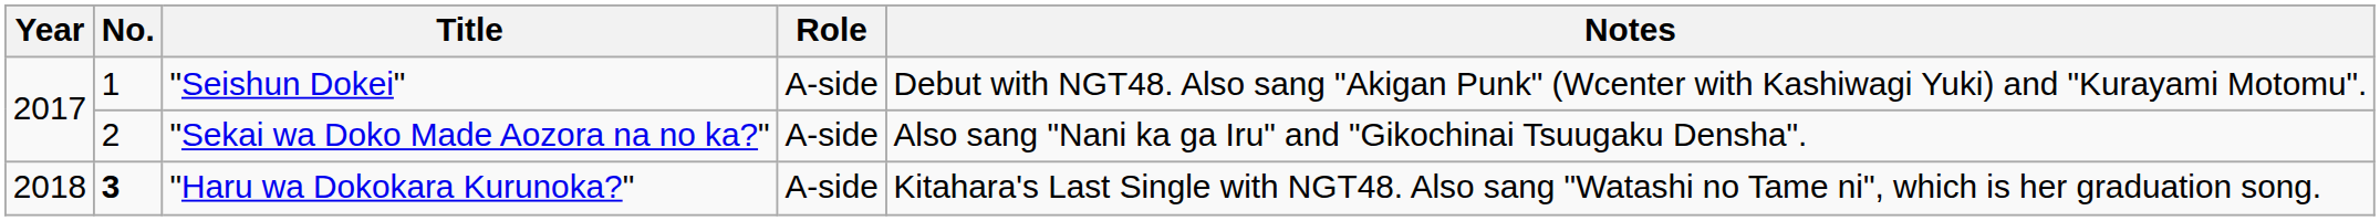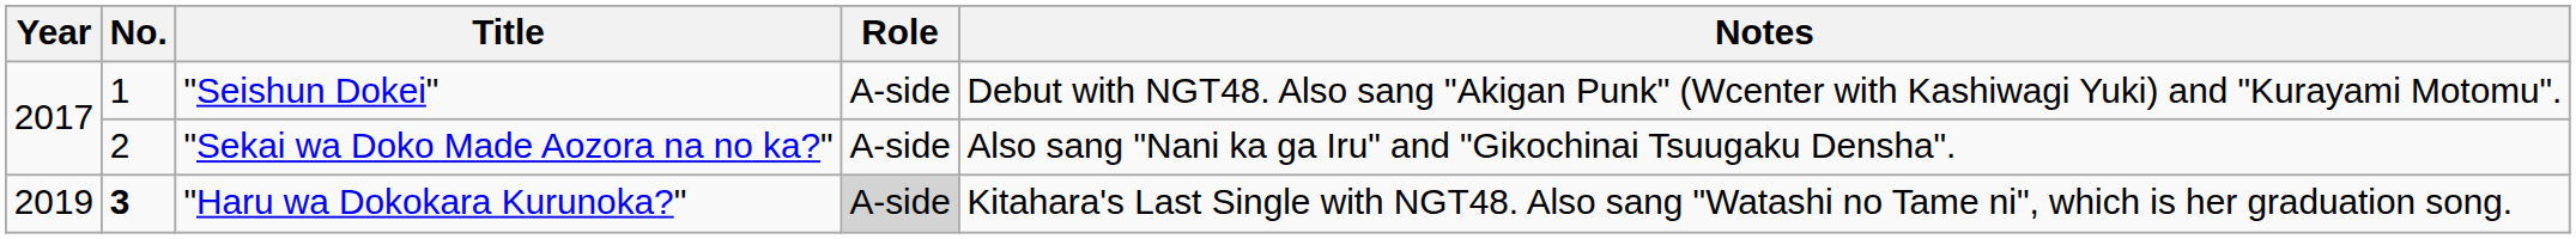"Haru wa Dokokara Kurunoka?" | Year: 2018 -> 2019
"Haru wa Dokokara Kurunoka?" | Role: no background -> lightgrey background
